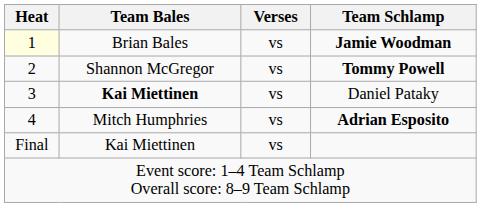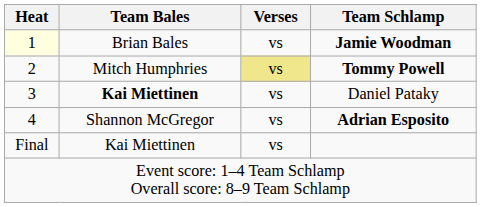Tommy Powell | Team Bales: Shannon McGregor -> Mitch Humphries
Tommy Powell | Verses: no background -> khaki background
Adrian Esposito | Team Bales: Mitch Humphries -> Shannon McGregor
